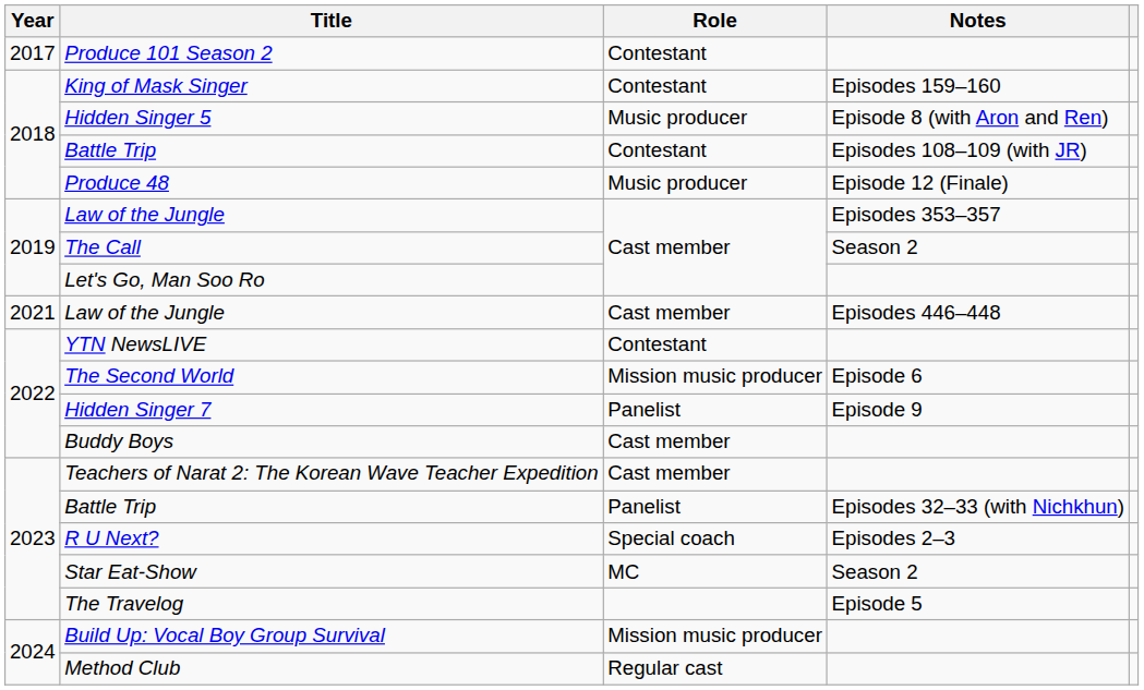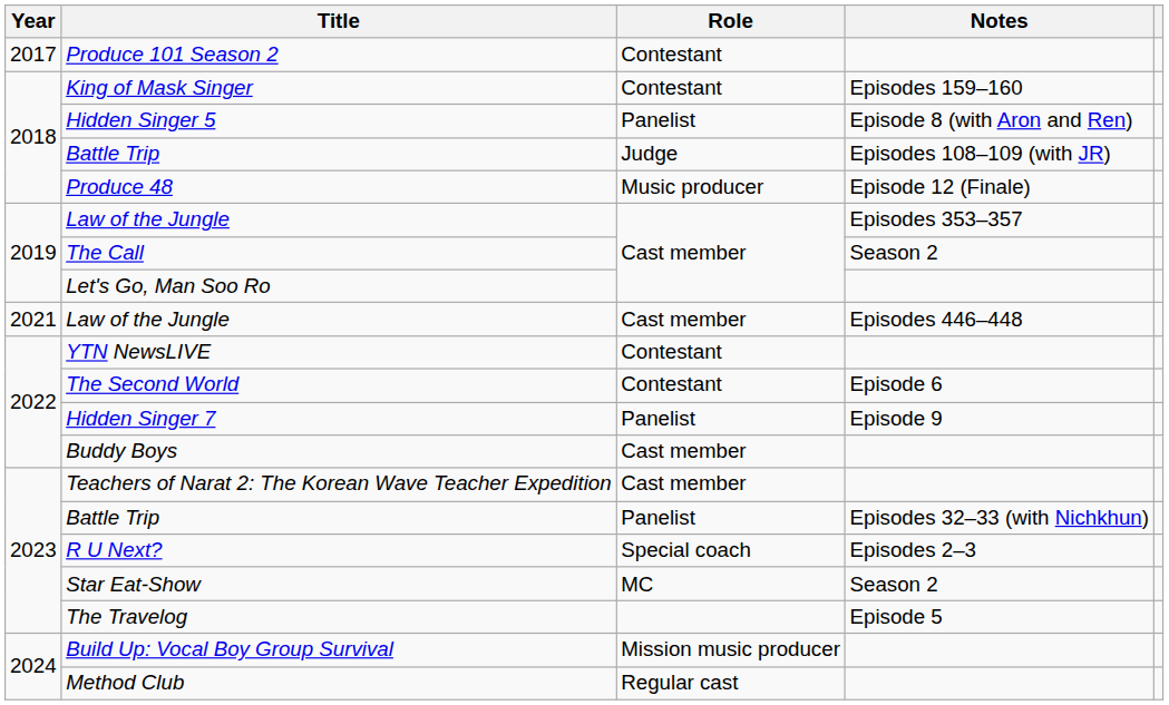Hidden Singer 5 | Role: Music producer -> Panelist
Battle Trip / Episodes 108–109 (with JR) | Role: Contestant -> Judge
The Second World | Role: Mission music producer -> Contestant
